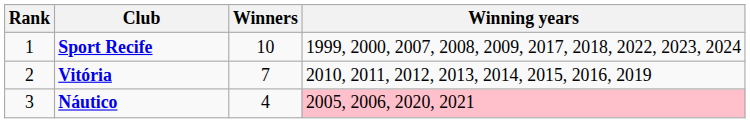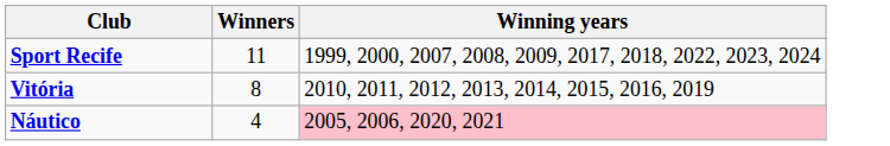- column: Rank | 1 | 2 | 3
Sport Recife | Winners: 10 -> 11
Vitória | Winners: 7 -> 8
